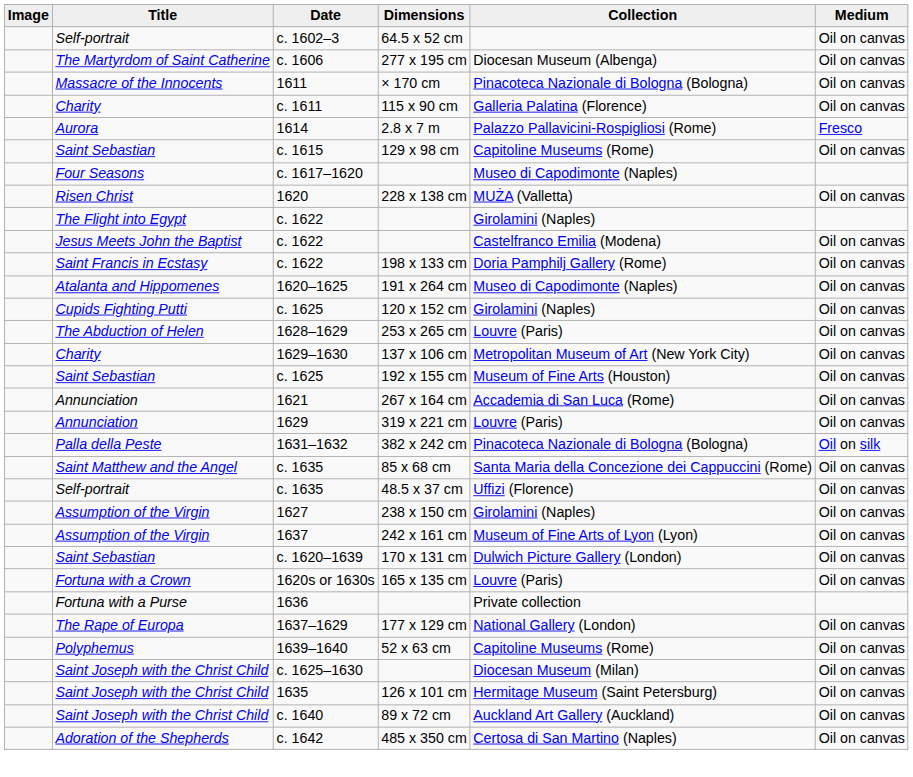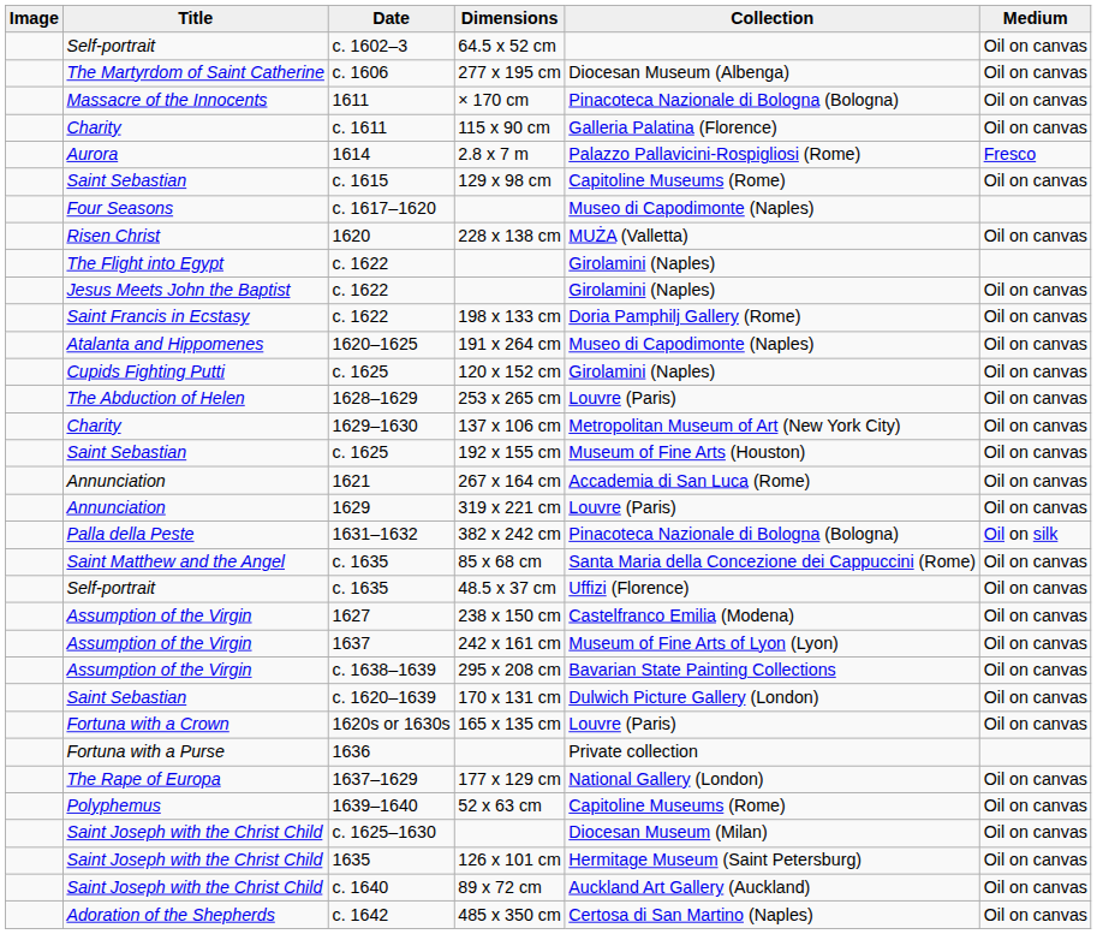Jesus Meets John the Baptist / c. 1622 | Collection: Castelfranco Emilia (Modena) -> Girolamini (Naples)
1627 | Collection: Girolamini (Naples) -> Castelfranco Emilia (Modena)
+ row: Assumption of the Virgin | c. 1638–1639 | 295 x 208 cm | Bavarian State Painting Collections | Oil on canvas
